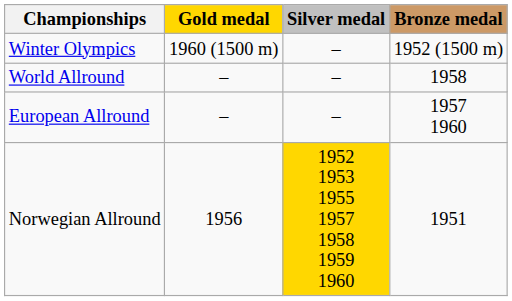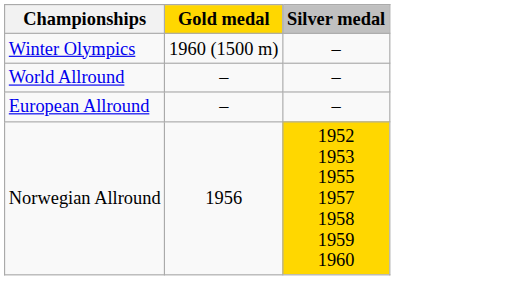- column: Bronze medal | 1952 (1500 m) | 1958 | 1957 1960 | 1951
